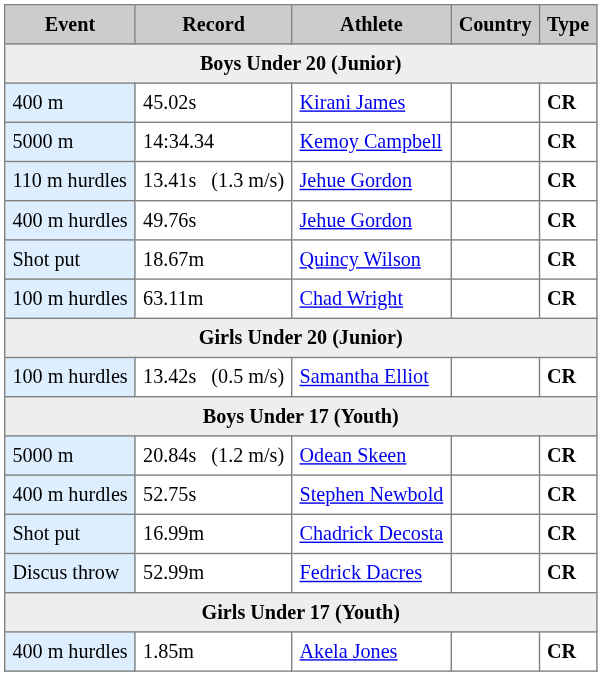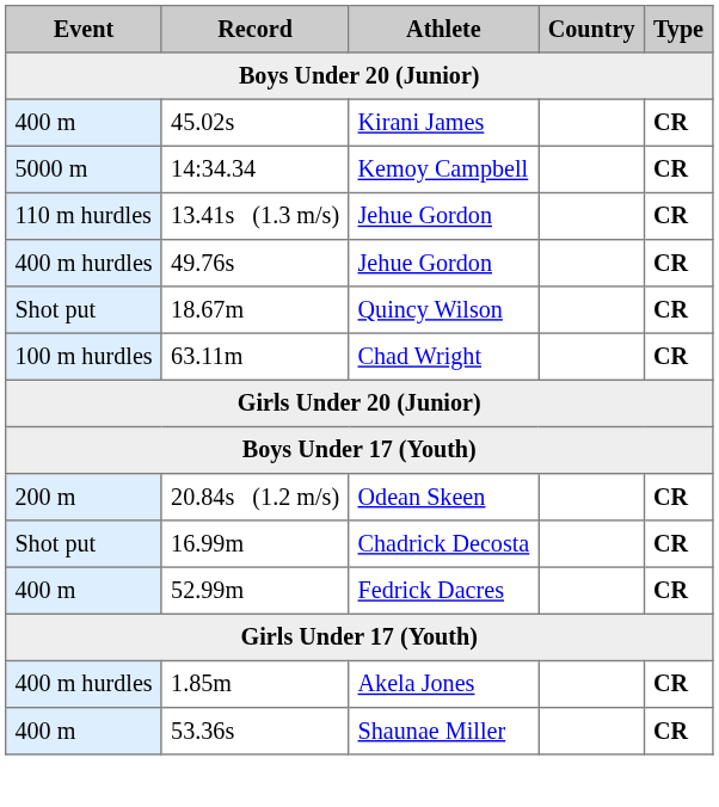- row: 100 m hurdles | 13.42s (0.5 m/s) | Samantha Elliot | CR
Odean Skeen | Event: 5000 m -> 200 m
- row: 400 m hurdles | 52.75s | Stephen Newbold | CR
Fedrick Dacres | Event: Discus throw -> 400 m
+ row: 400 m | 53.36s | Shaunae Miller | CR
